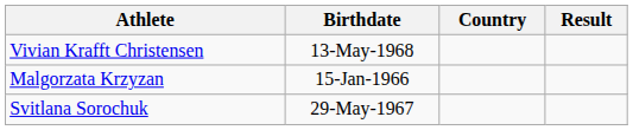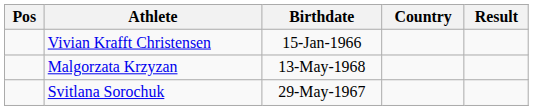+ column: Pos
Vivian Krafft Christensen | Birthdate: 13-May-1968 -> 15-Jan-1966
Malgorzata Krzyzan | Birthdate: 15-Jan-1966 -> 13-May-1968
